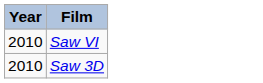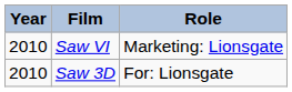+ column: Role | Marketing: Lionsgate | For: Lionsgate
